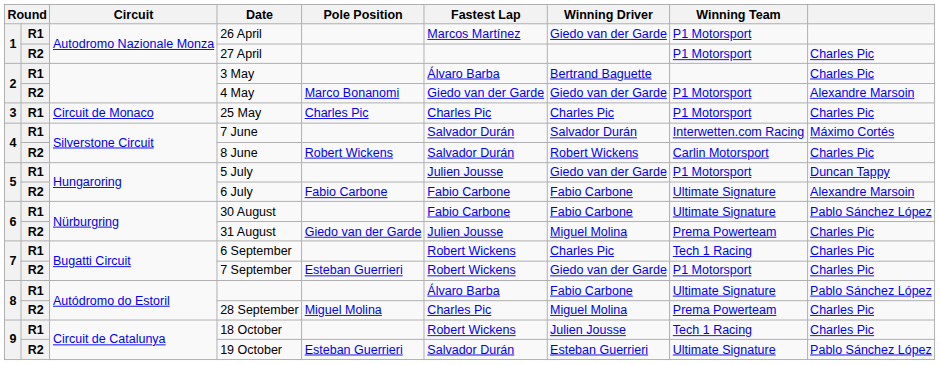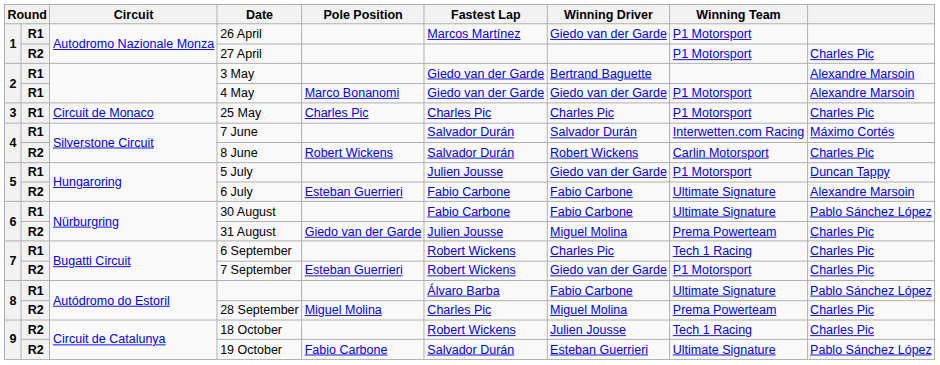3 May | Fastest Lap: Álvaro Barba -> Giedo van der Garde
3 May | column 9: Charles Pic -> Alexandre Marsoin
4 May | column 2: R2 -> R1
6 July | Pole Position: Fabio Carbone -> Esteban Guerrieri
18 October | column 2: R1 -> R2
19 October | Pole Position: Esteban Guerrieri -> Fabio Carbone
